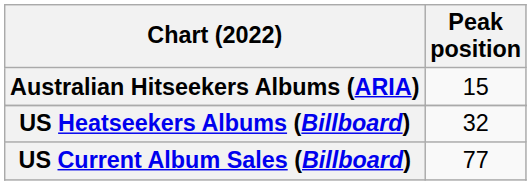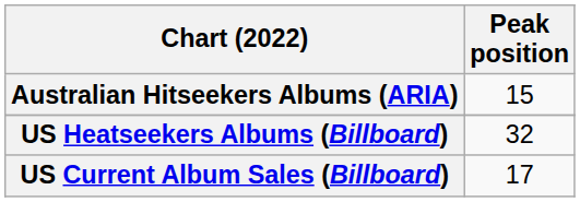US Current Album Sales (Billboard) | Peak position: 77 -> 17
